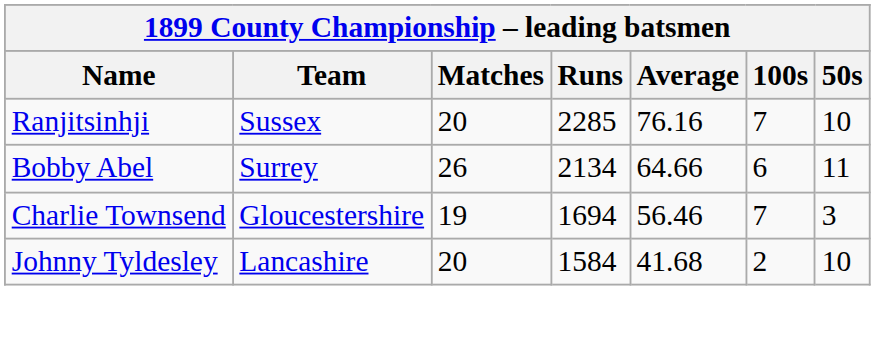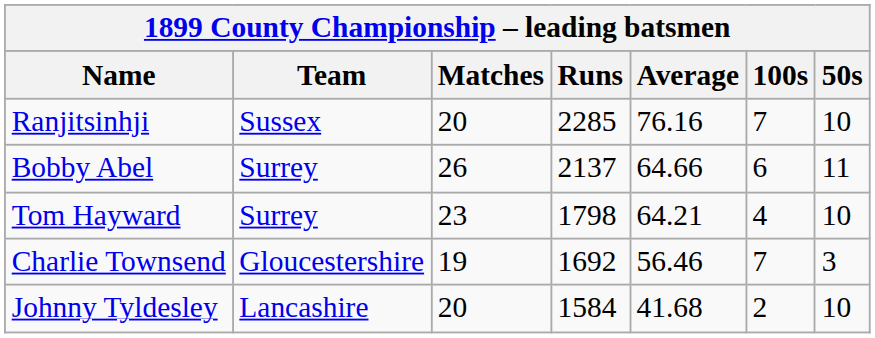Bobby Abel | Runs: 2134 -> 2137
+ row: Tom Hayward | Surrey | 23 | 1798 | 64.21 | 4 | 10
Charlie Townsend | Runs: 1694 -> 1692
